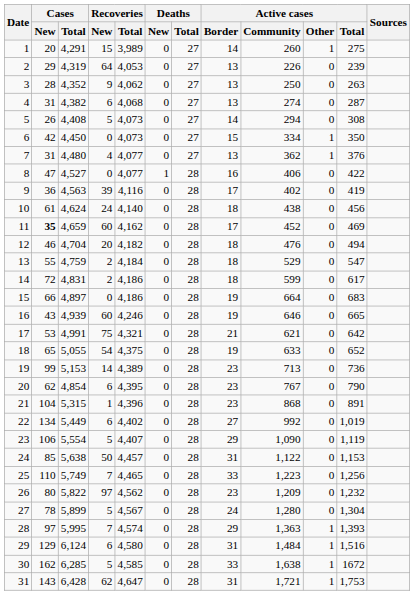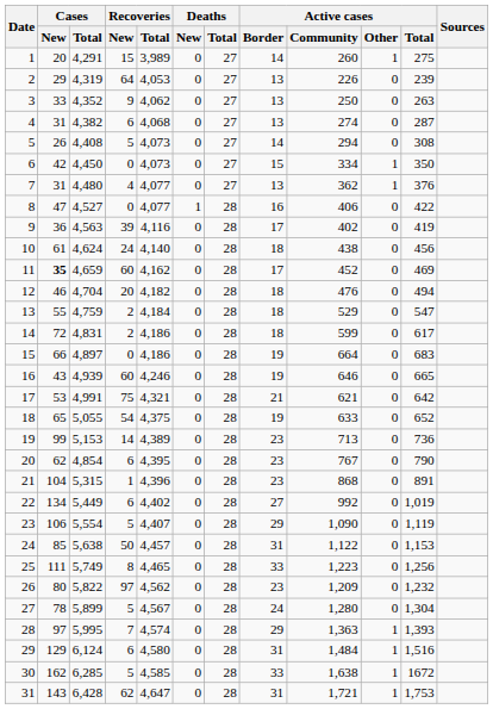3 | Cases / New: 28 -> 33
25 | Cases / New: 110 -> 111
25 | Recoveries / New: 7 -> 8
